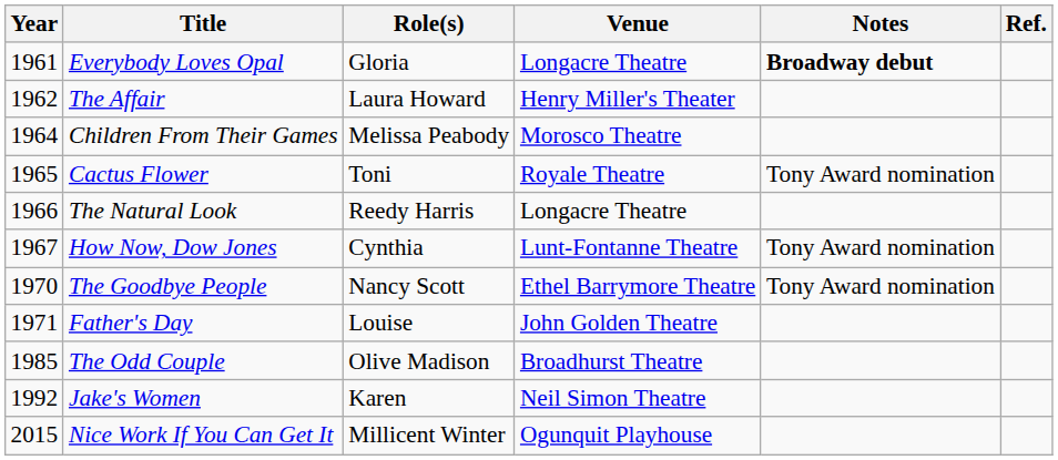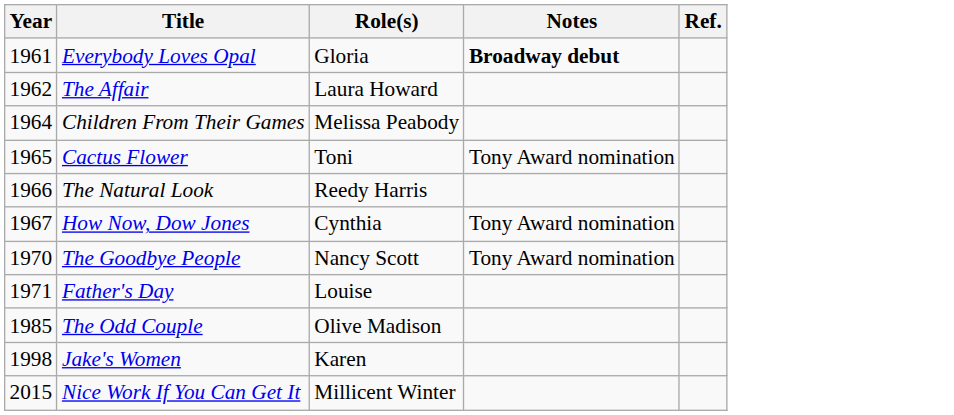- column: Venue | Longacre Theatre | Henry Miller's Theater | Morosco Theatre | Royale Theatre | Longacre Theatre | Lunt-Fontanne Theatre | Ethel Barrymore Theatre | John Golden Theatre | Broadhurst Theatre | Neil Simon Theatre | Ogunquit Playhouse
Jake's Women | Year: 1992 -> 1998
